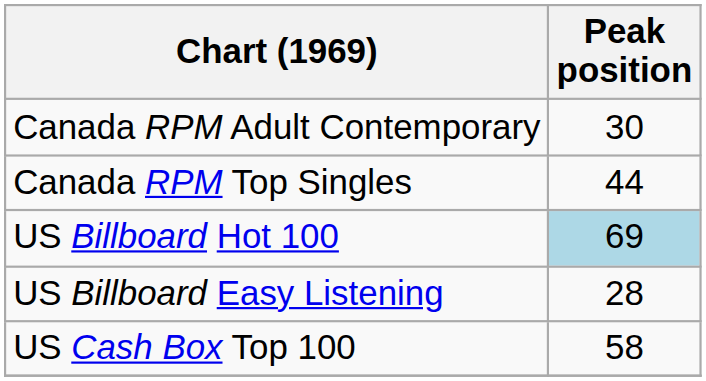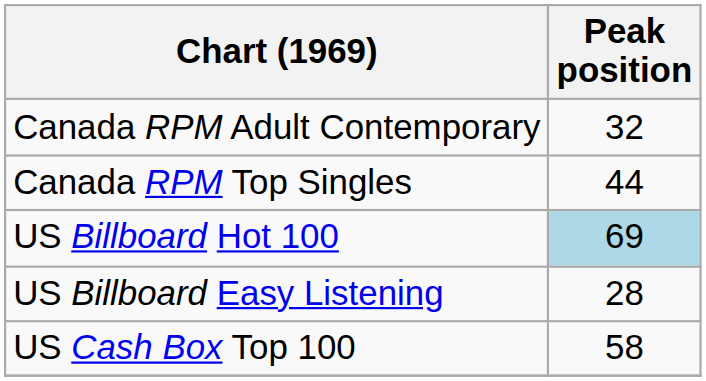Canada RPM Adult Contemporary | Peak position: 30 -> 32
